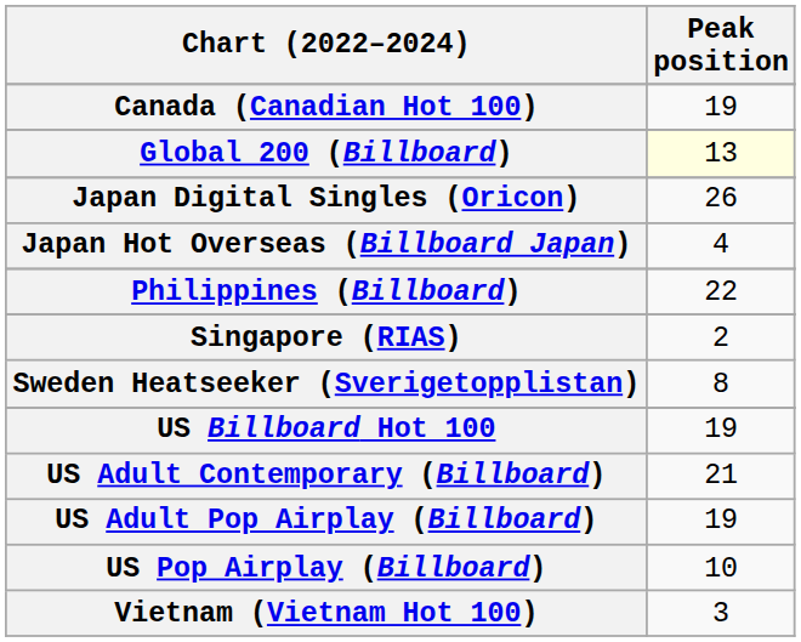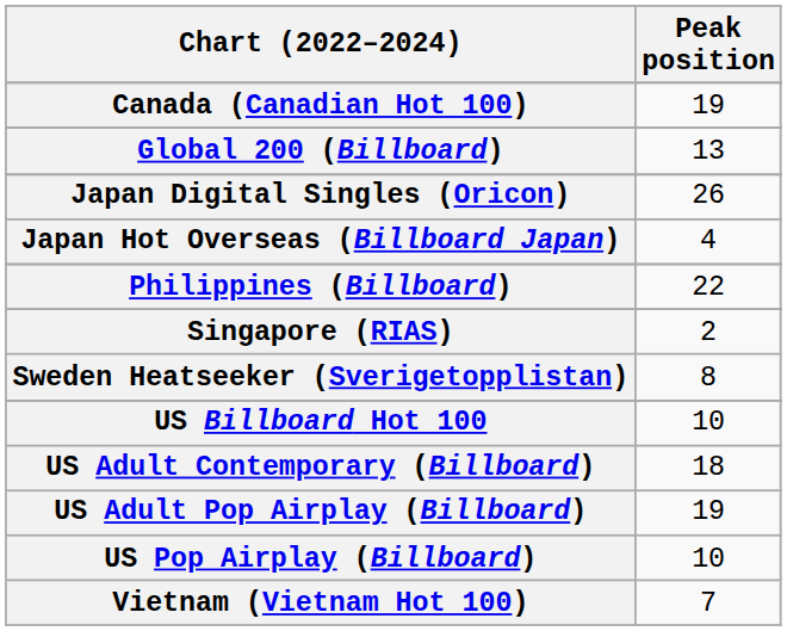Global 200 (Billboard) | Peak position: lightyellow background -> no background
US Billboard Hot 100 | Peak position: 19 -> 10
US Adult Contemporary (Billboard) | Peak position: 21 -> 18
Vietnam (Vietnam Hot 100) | Peak position: 3 -> 7
